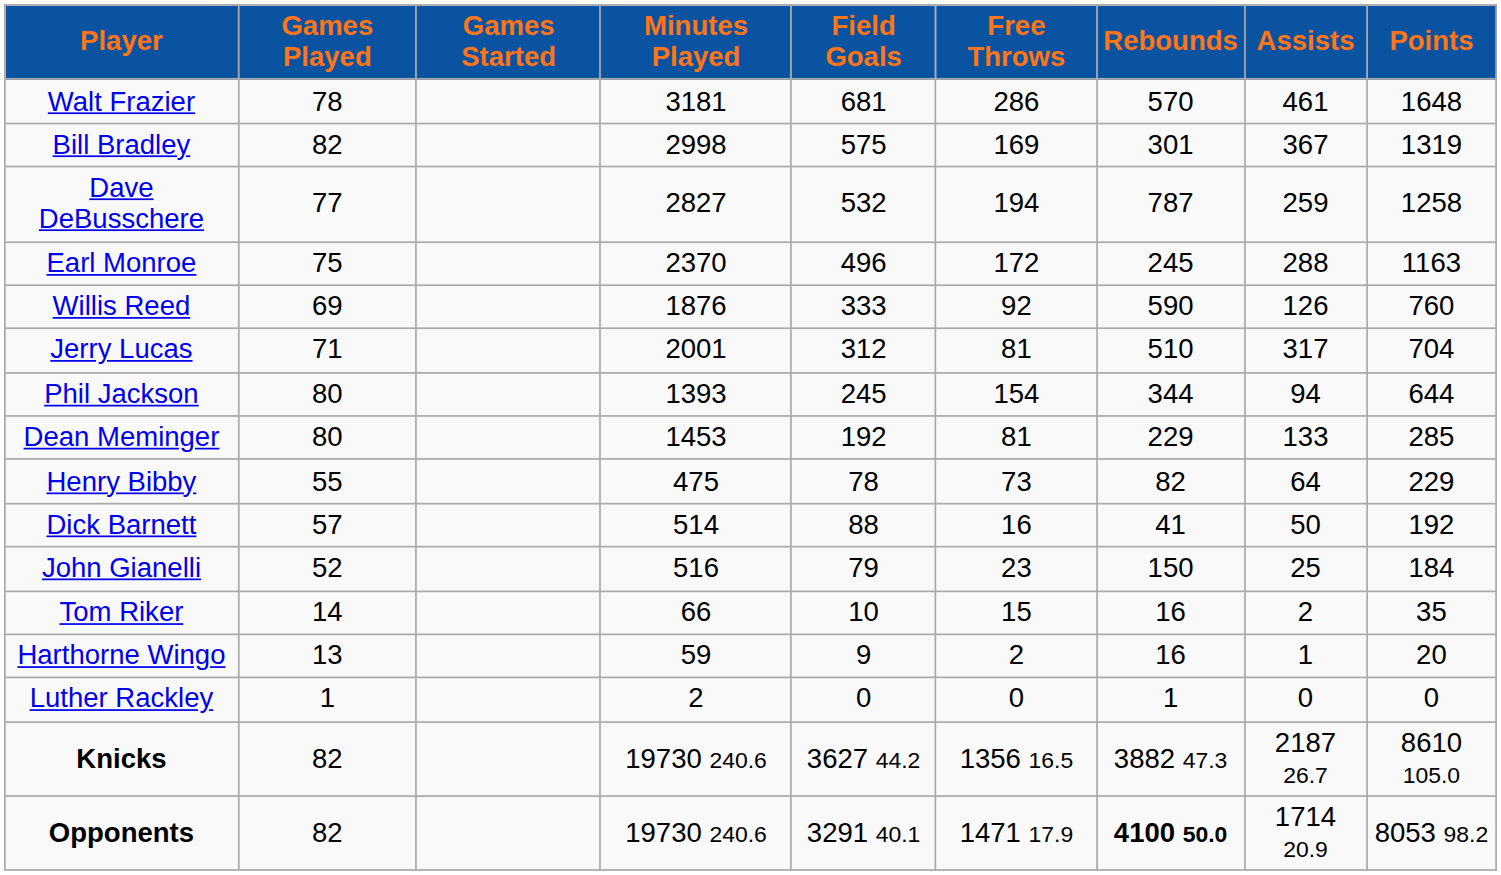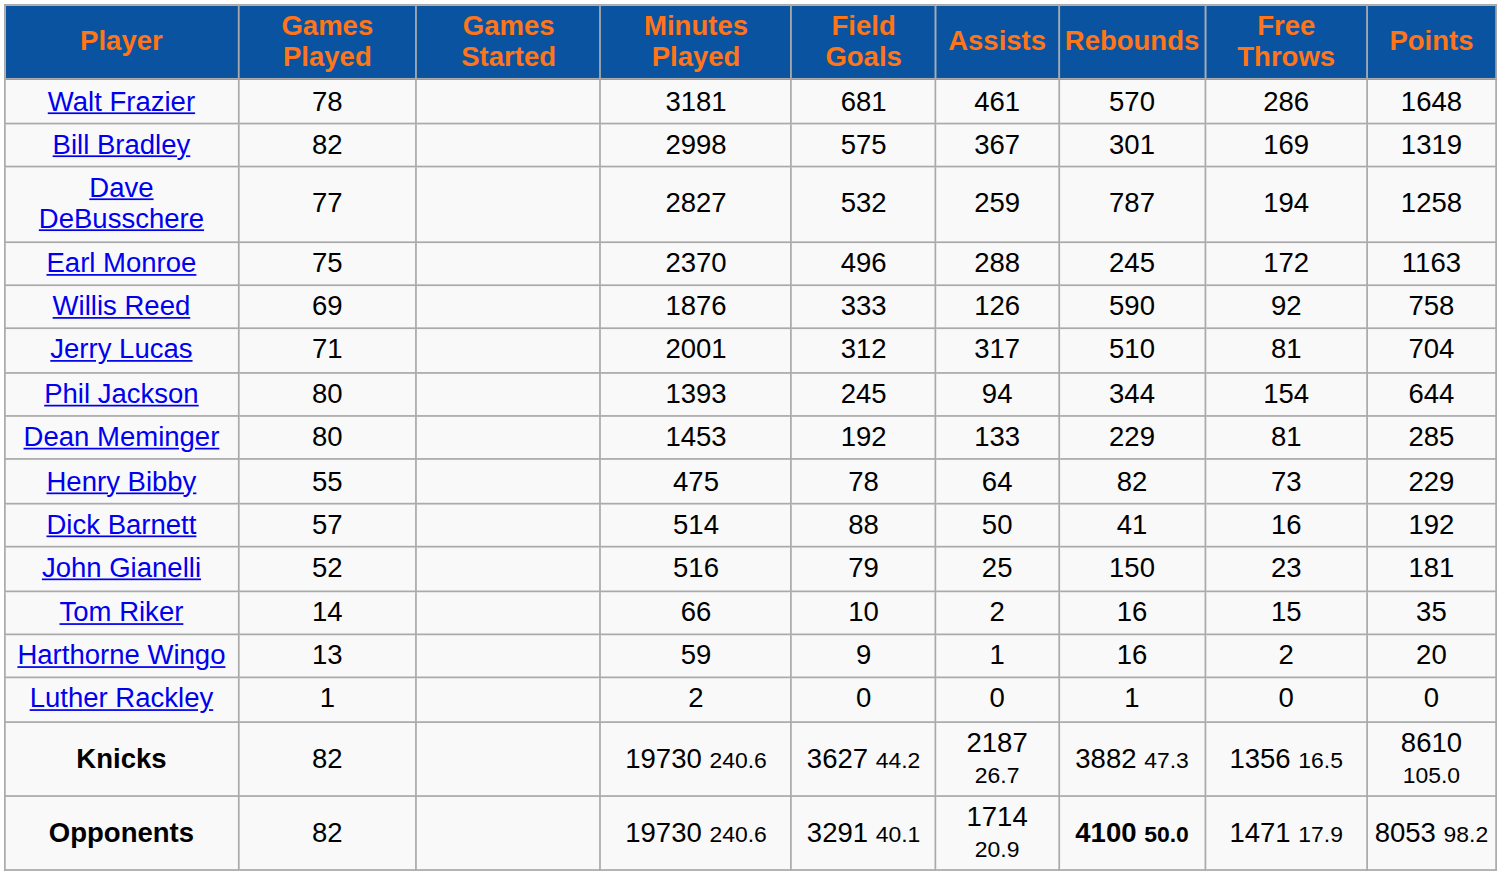columns swapped: Free Throws <-> Assists
Willis Reed | Points: 760 -> 758
John Gianelli | Points: 184 -> 181
